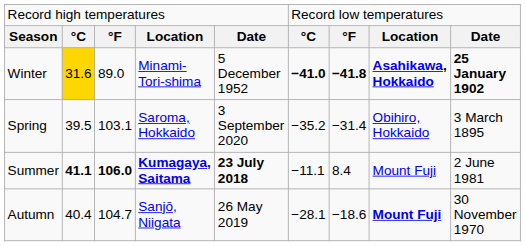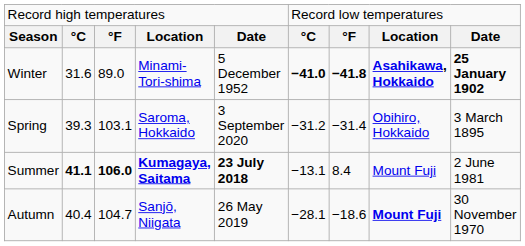Winter | column 2: gold background -> no background
Spring | column 2: 39.5 -> 39.3
Spring | column 6: −35.2 -> −31.2
Summer | column 6: −11.1 -> −13.1
